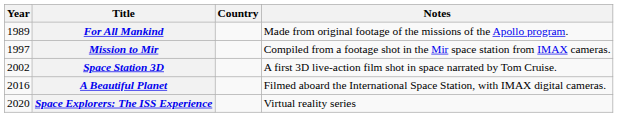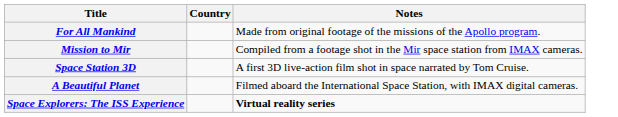- column: Year | 1989 | 1997 | 2002 | 2016 | 2020
Space Explorers: The ISS Experience | Notes: normal -> bold
